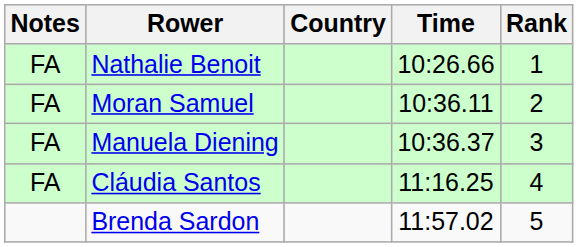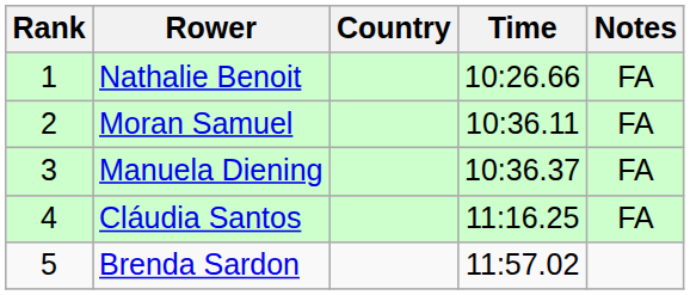columns swapped: Rank <-> Notes
